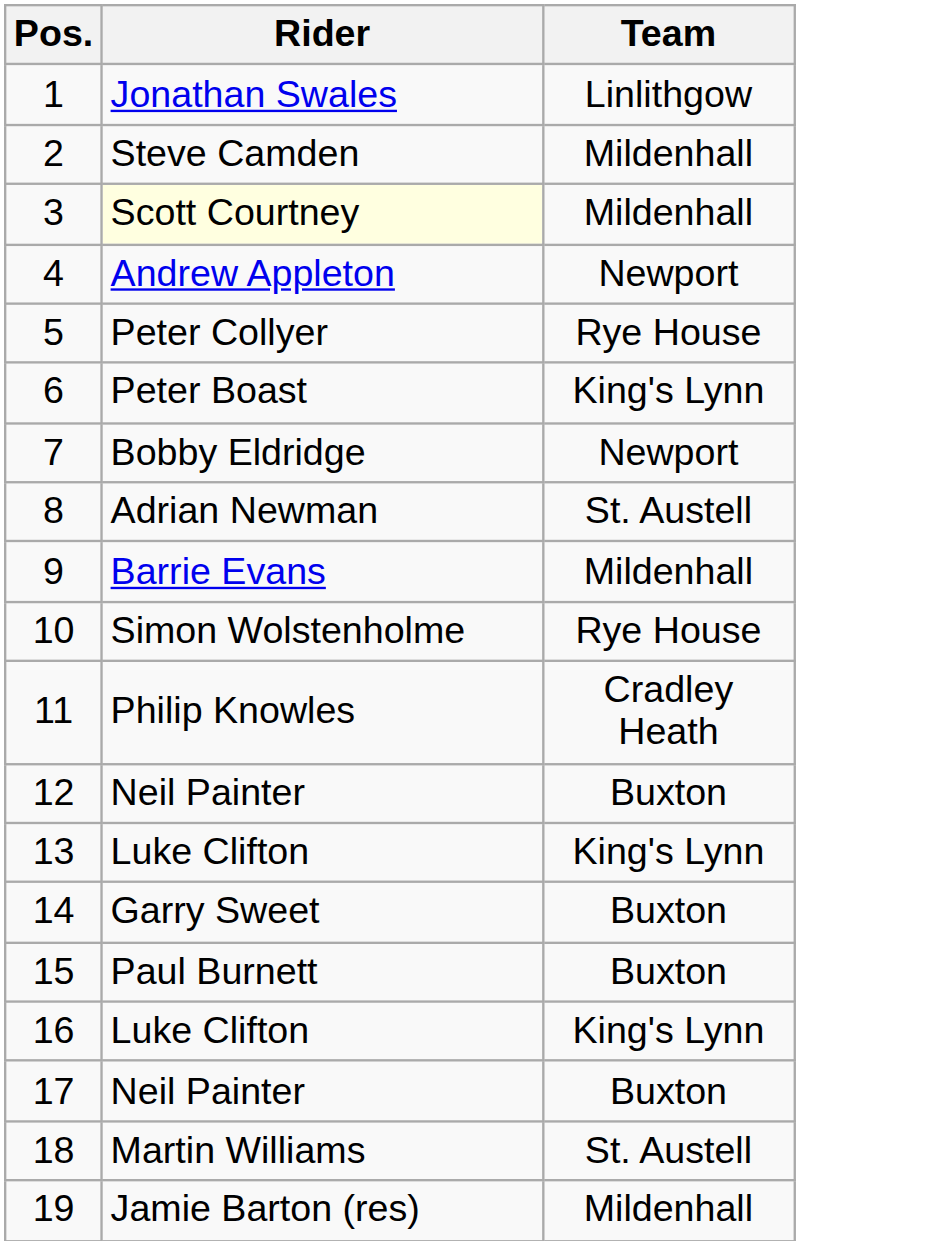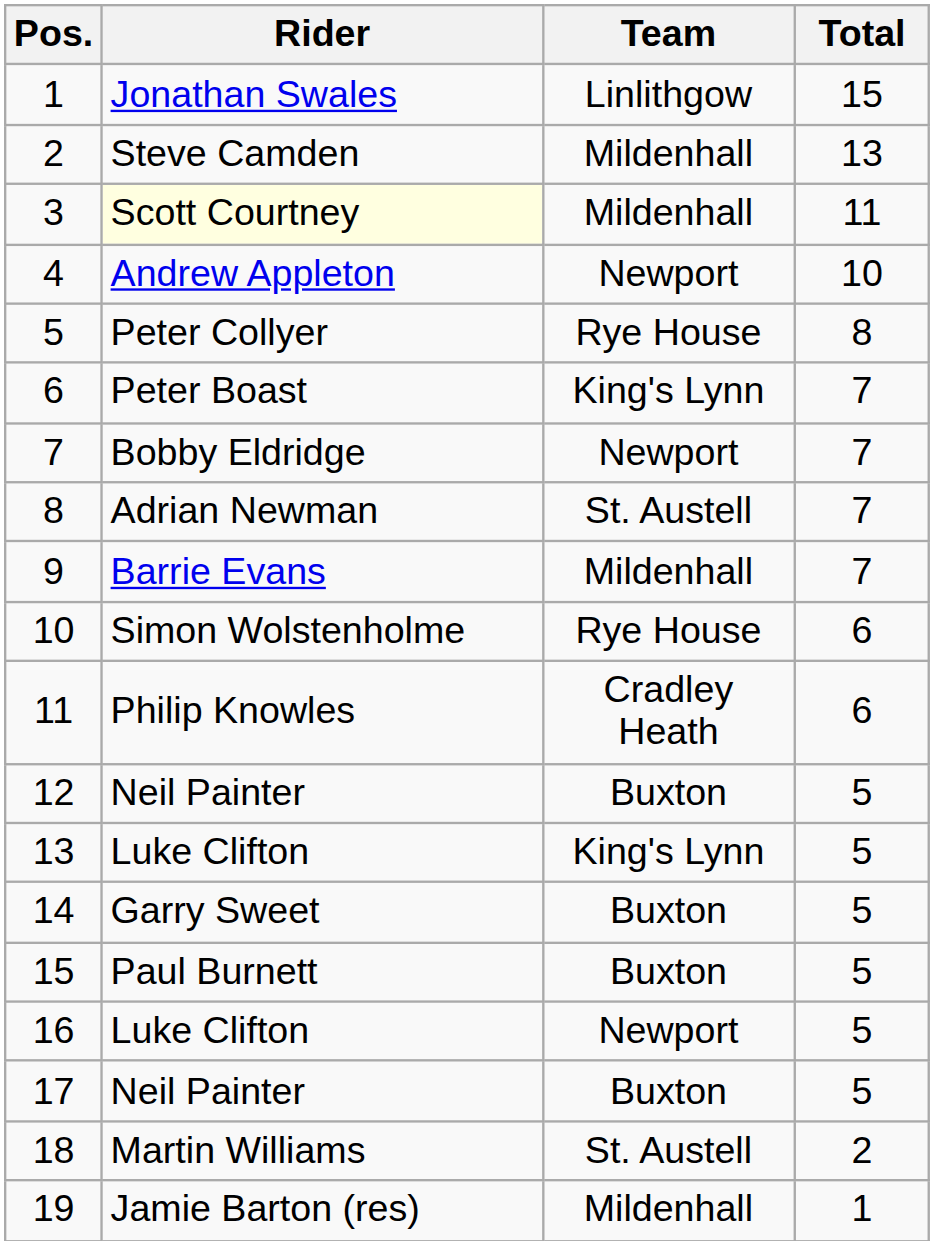+ column: Total | 15 | 13 | 11 | 10 | 8 | 7 | 7 | 7 | 7 | 6 | 6 | 5 | 5 | 5 | 5 | 5 | 5 | 2 | 1
16 | Team: King's Lynn -> Newport
